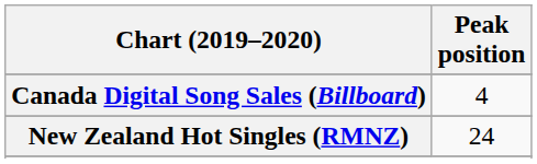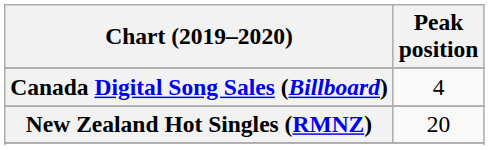New Zealand Hot Singles (RMNZ) | Peak position: 24 -> 20
